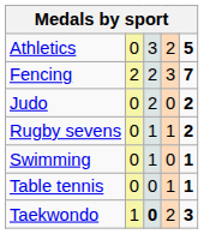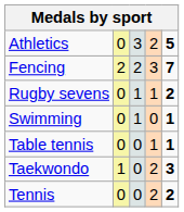- row: Judo | 0 | 2 | 0 | 2
Taekwondo | column 3: bold -> normal
+ row: Tennis | 0 | 0 | 2 | 2
